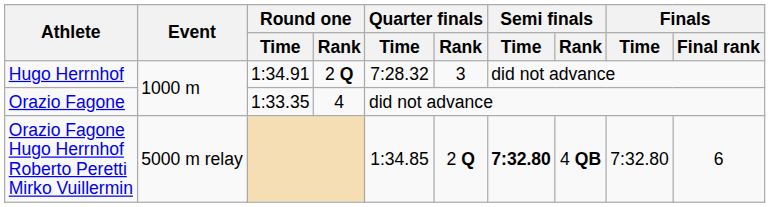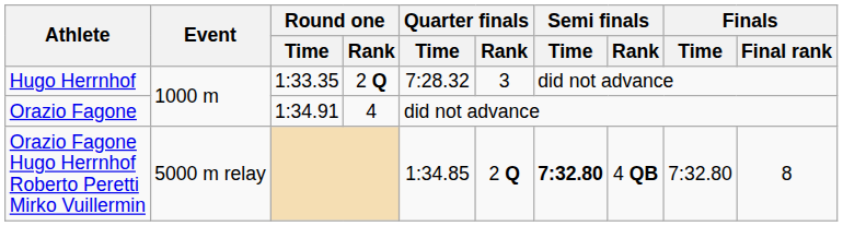Hugo Herrnhof | Round one / Time: 1:34.91 -> 1:33.35
Orazio Fagone | Round one / Time: 1:33.35 -> 1:34.91
Orazio Fagone Hugo Herrnhof Roberto Peretti Mirko Vuillermin | Finals / Final rank: 6 -> 8
